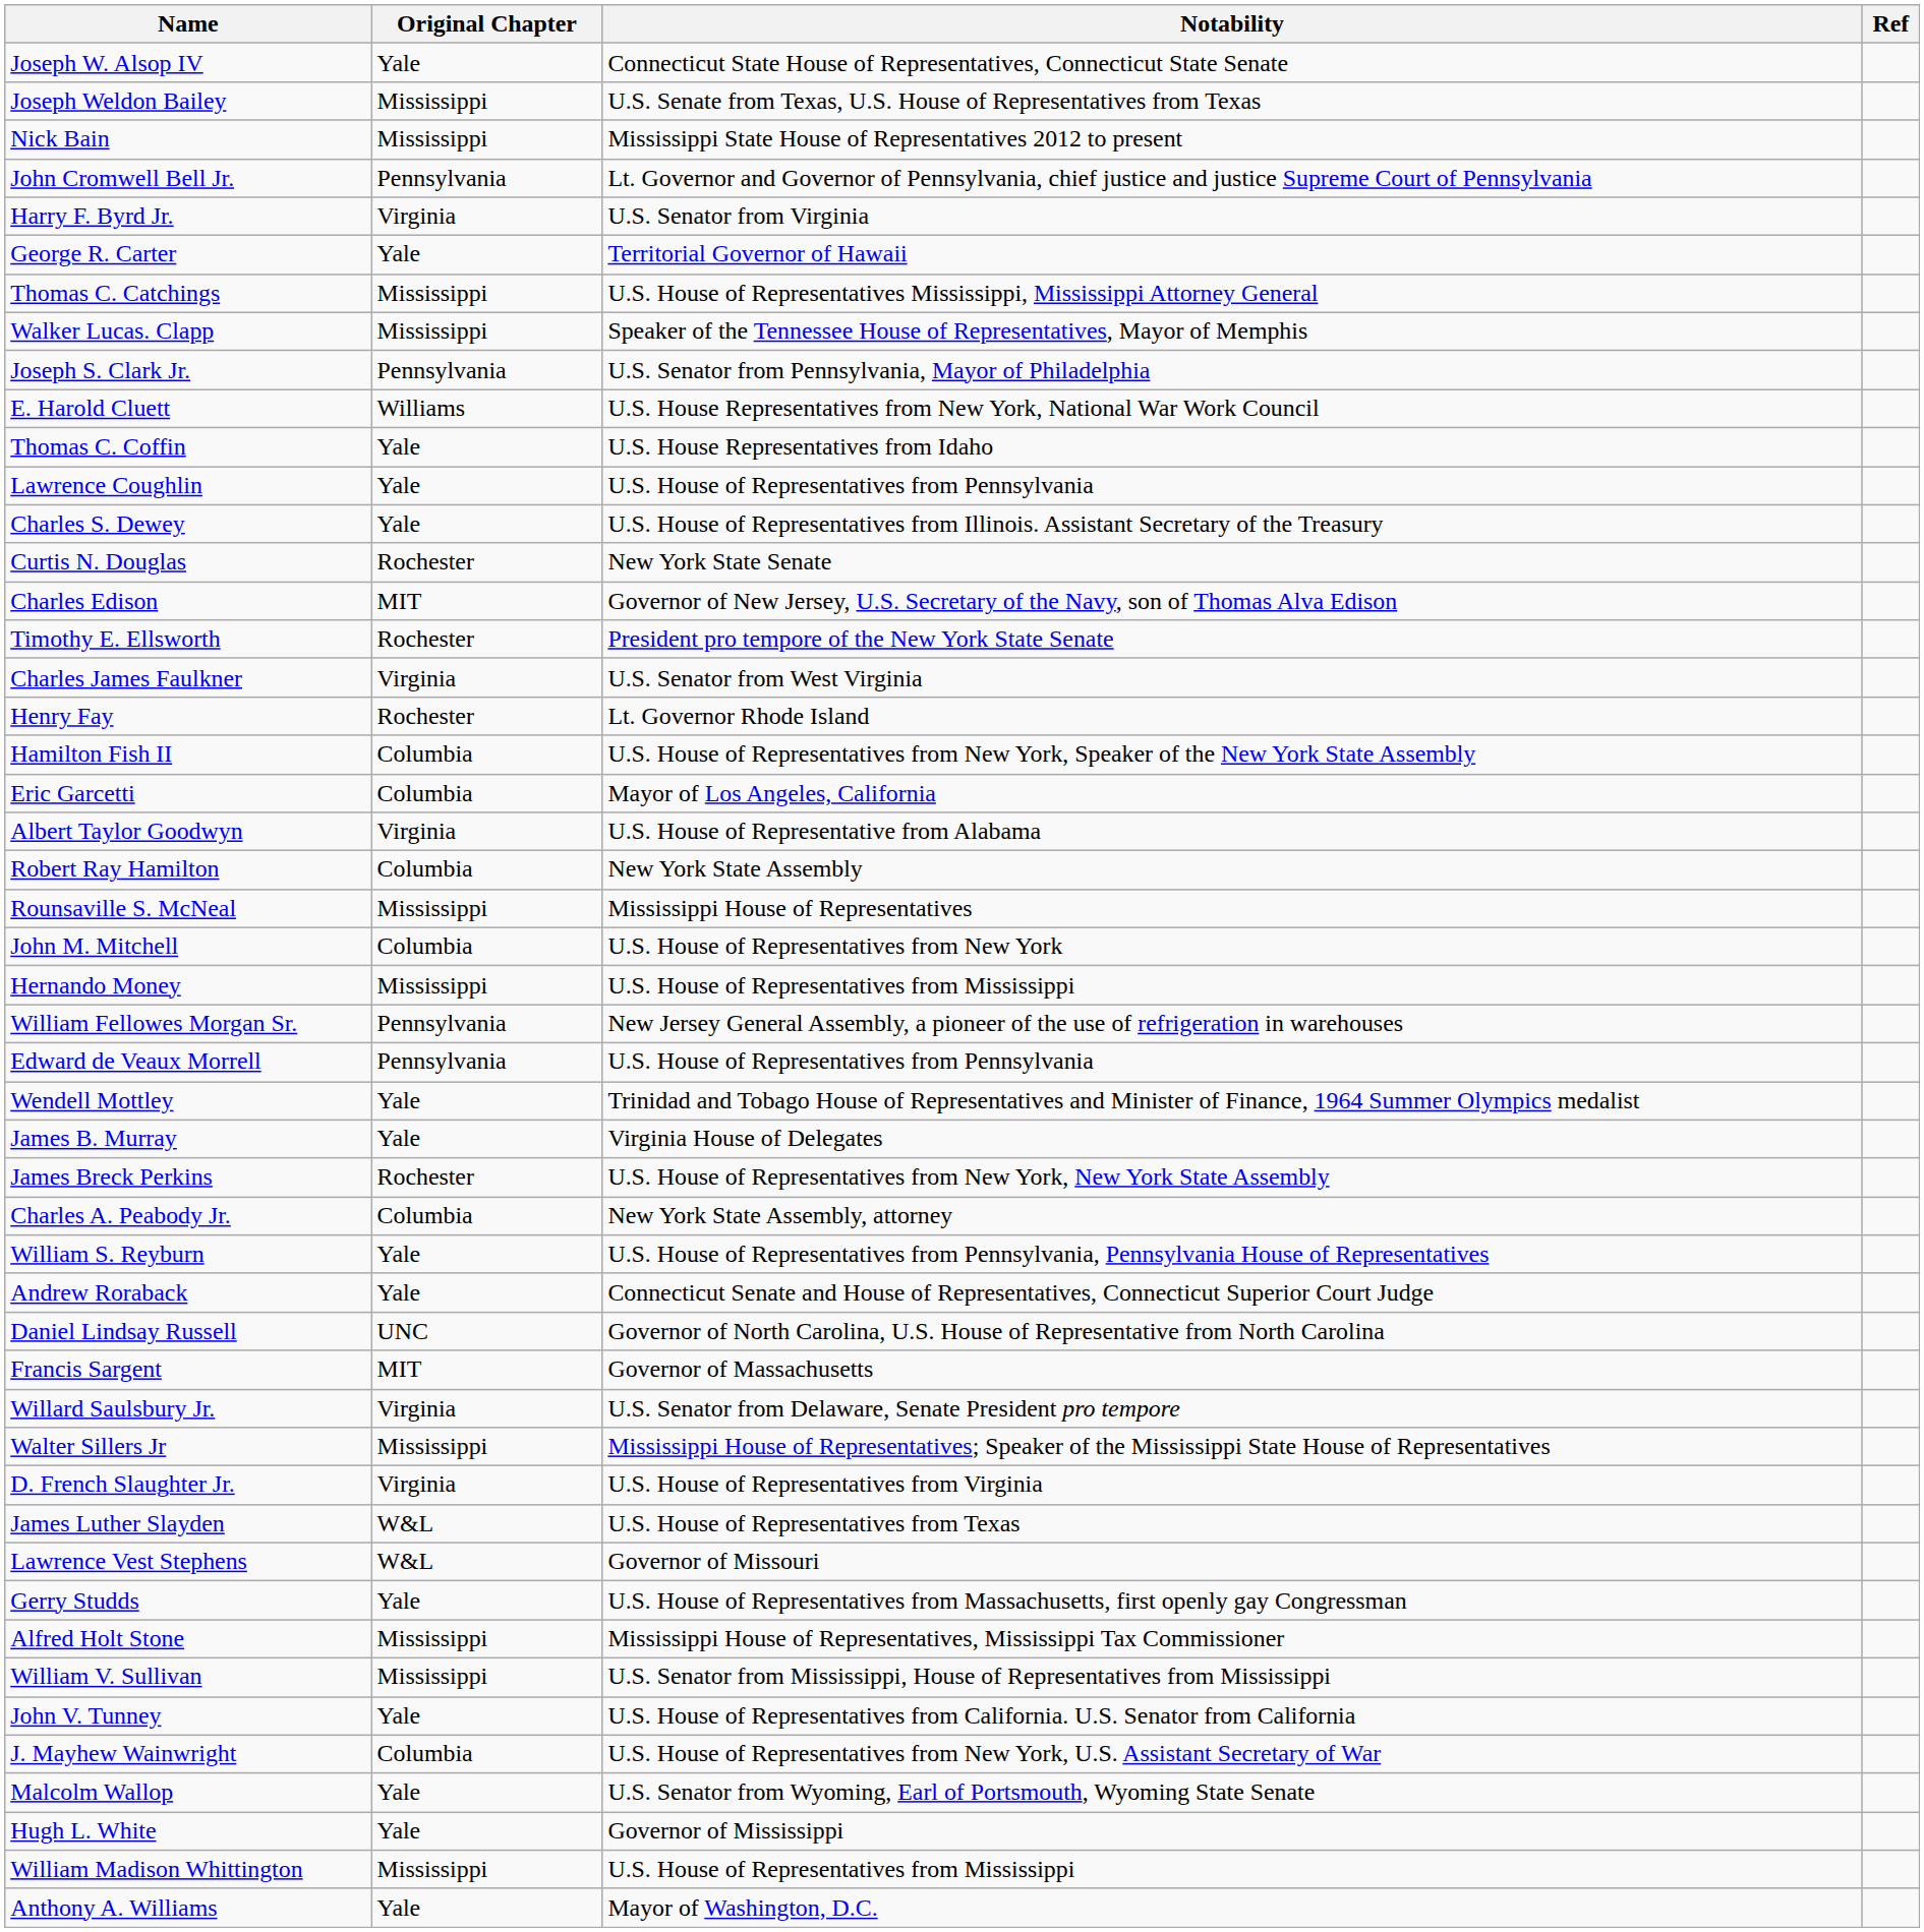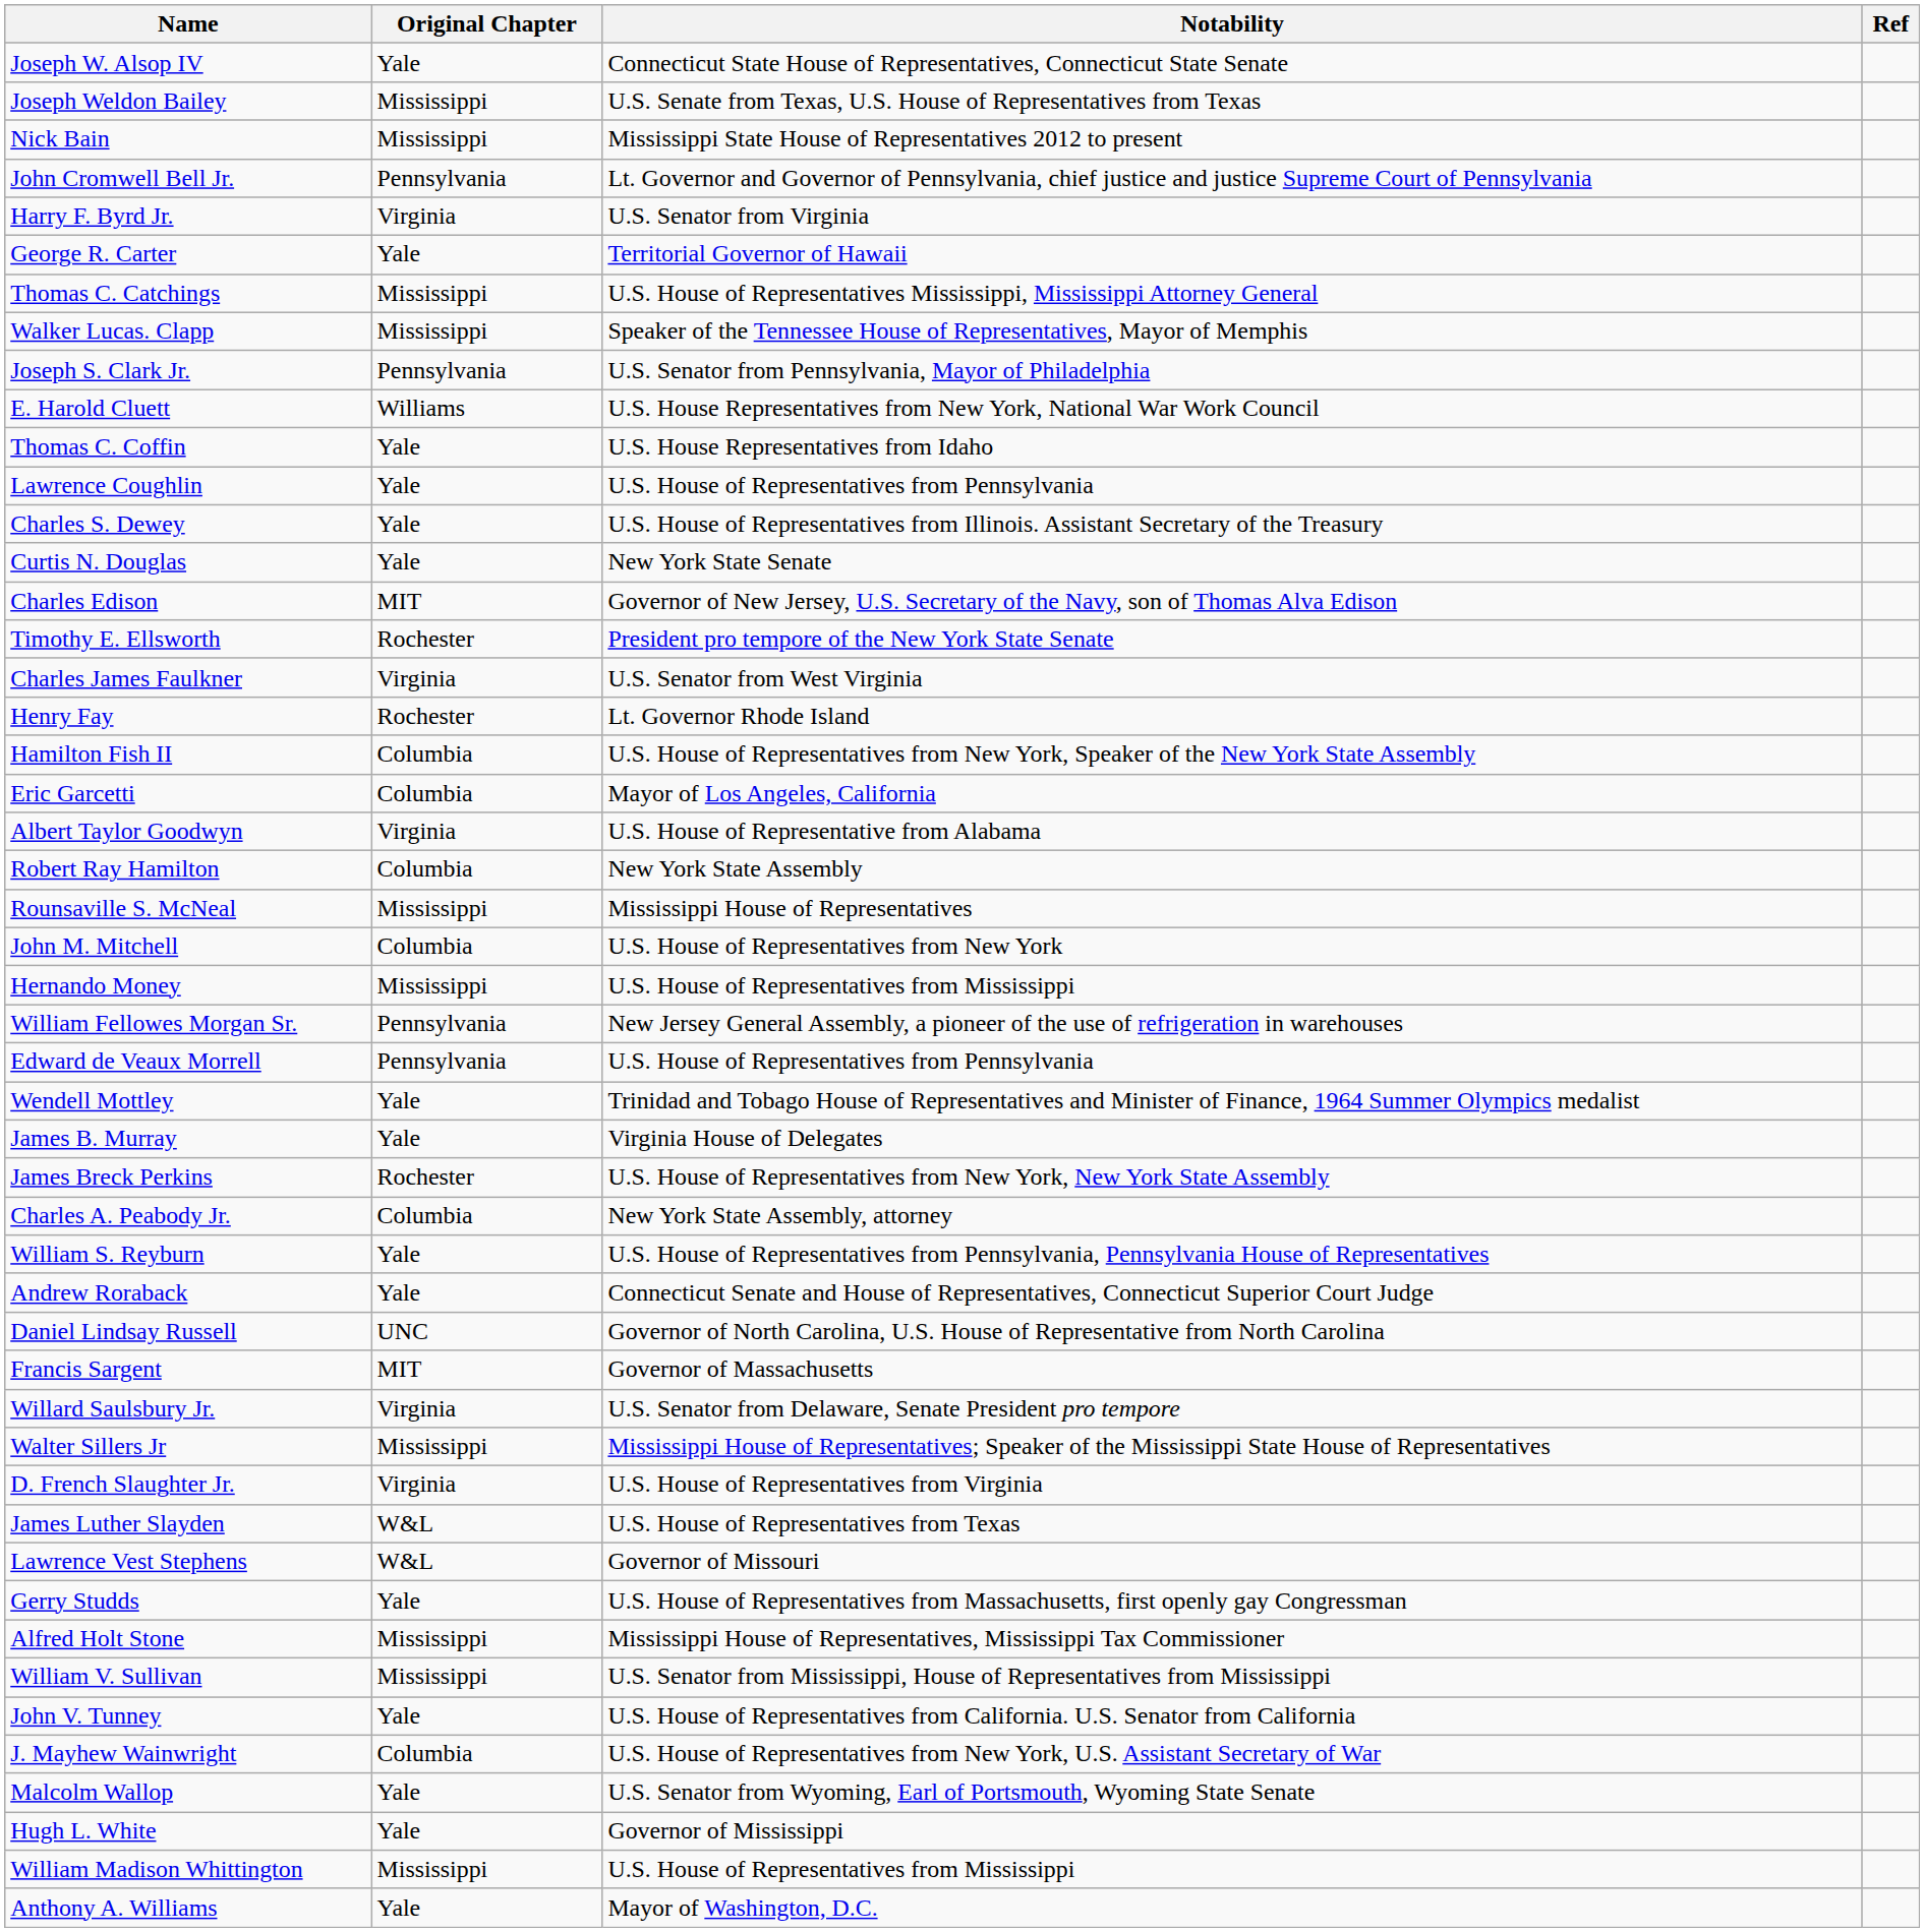Curtis N. Douglas | Original Chapter: Rochester -> Yale
